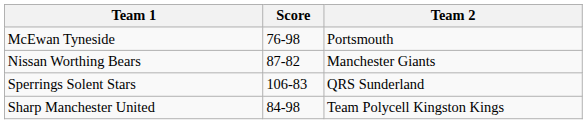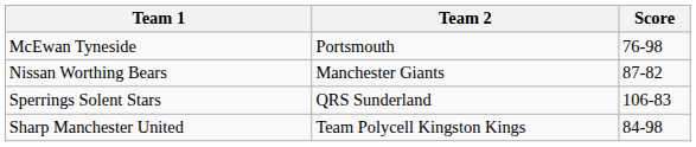columns swapped: Team 2 <-> Score
